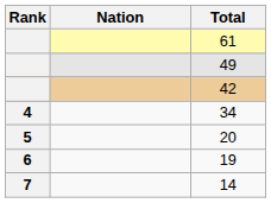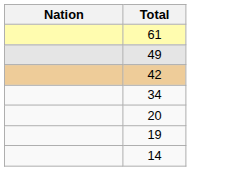- column: Rank | 4 | 5 | 6 | 7
